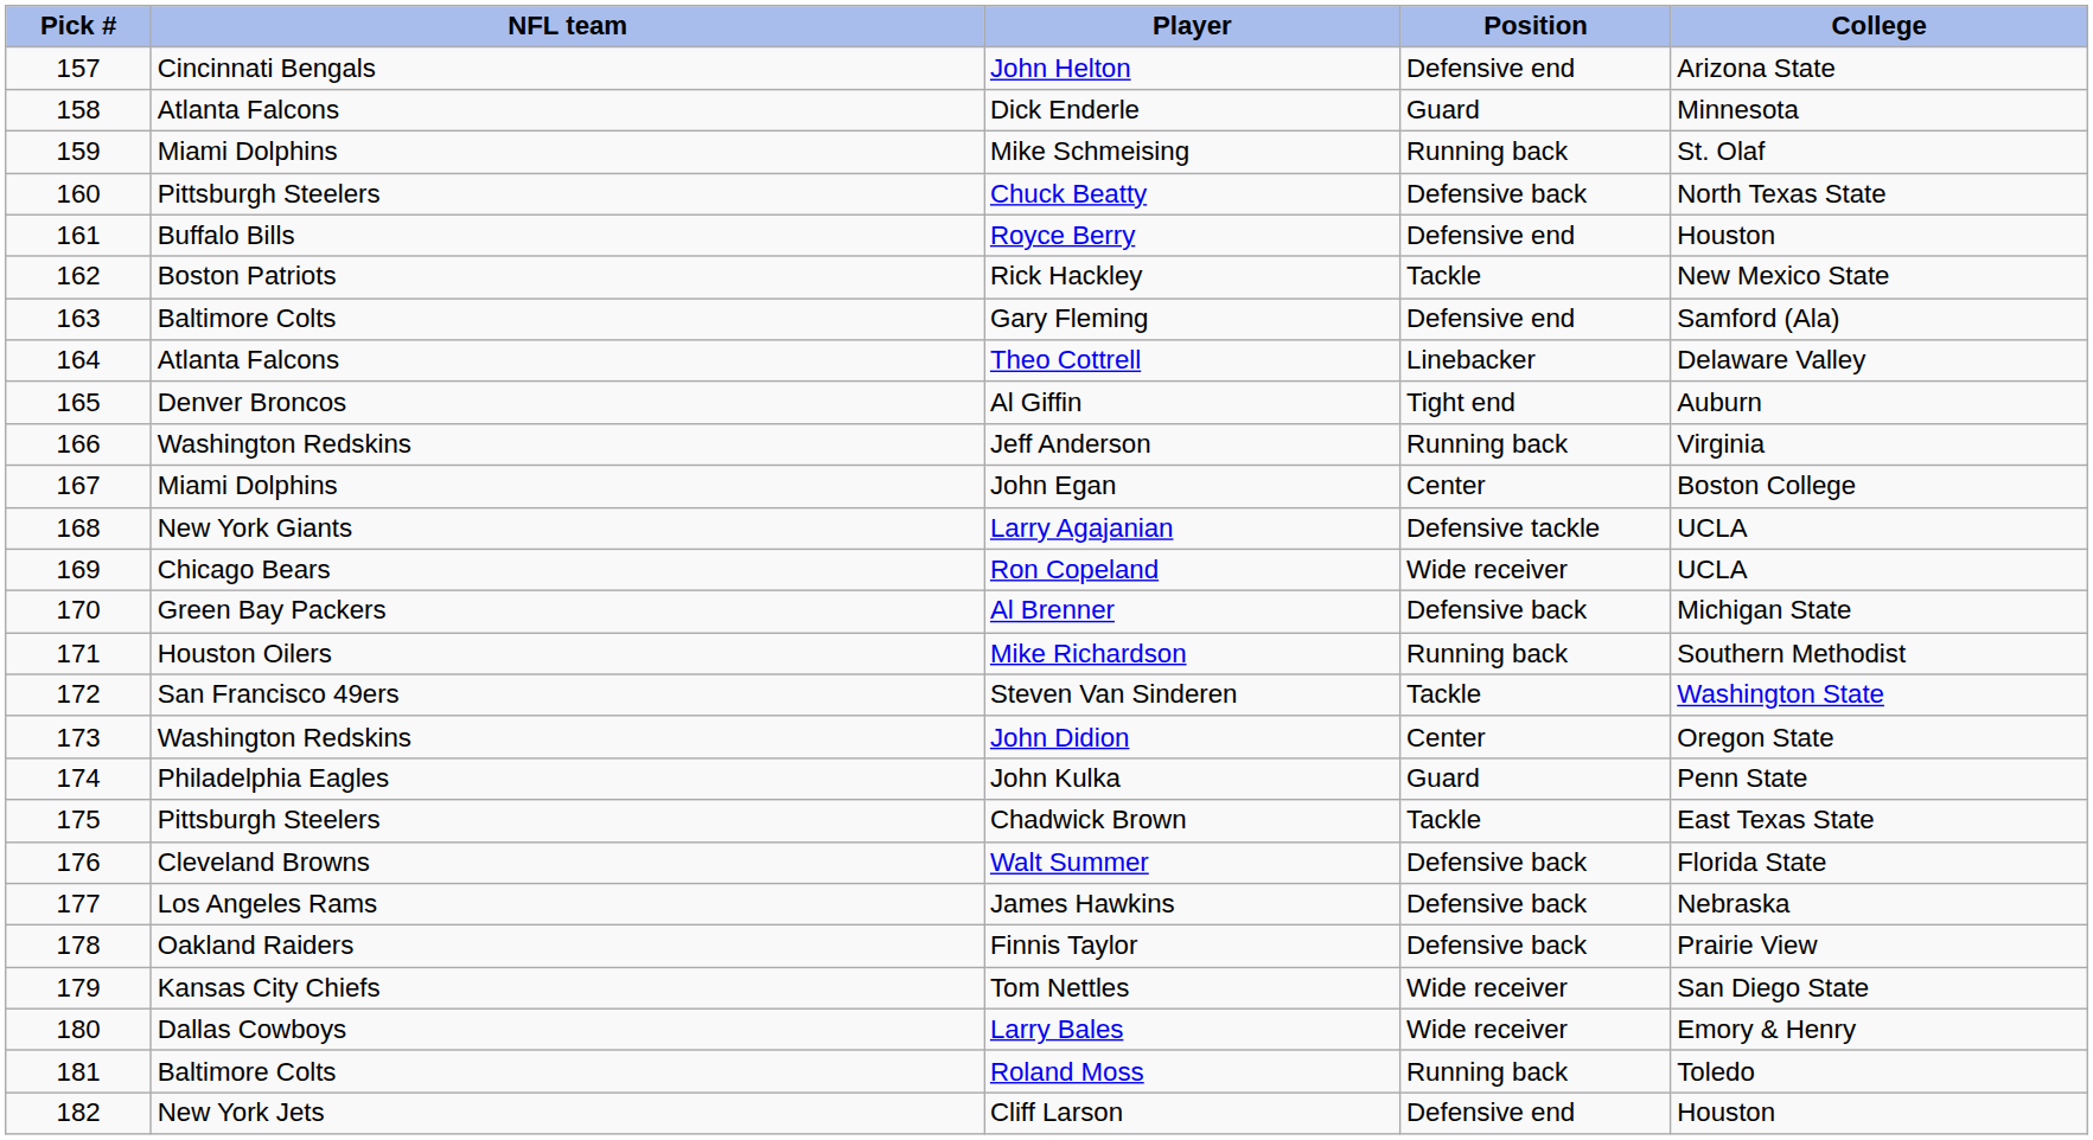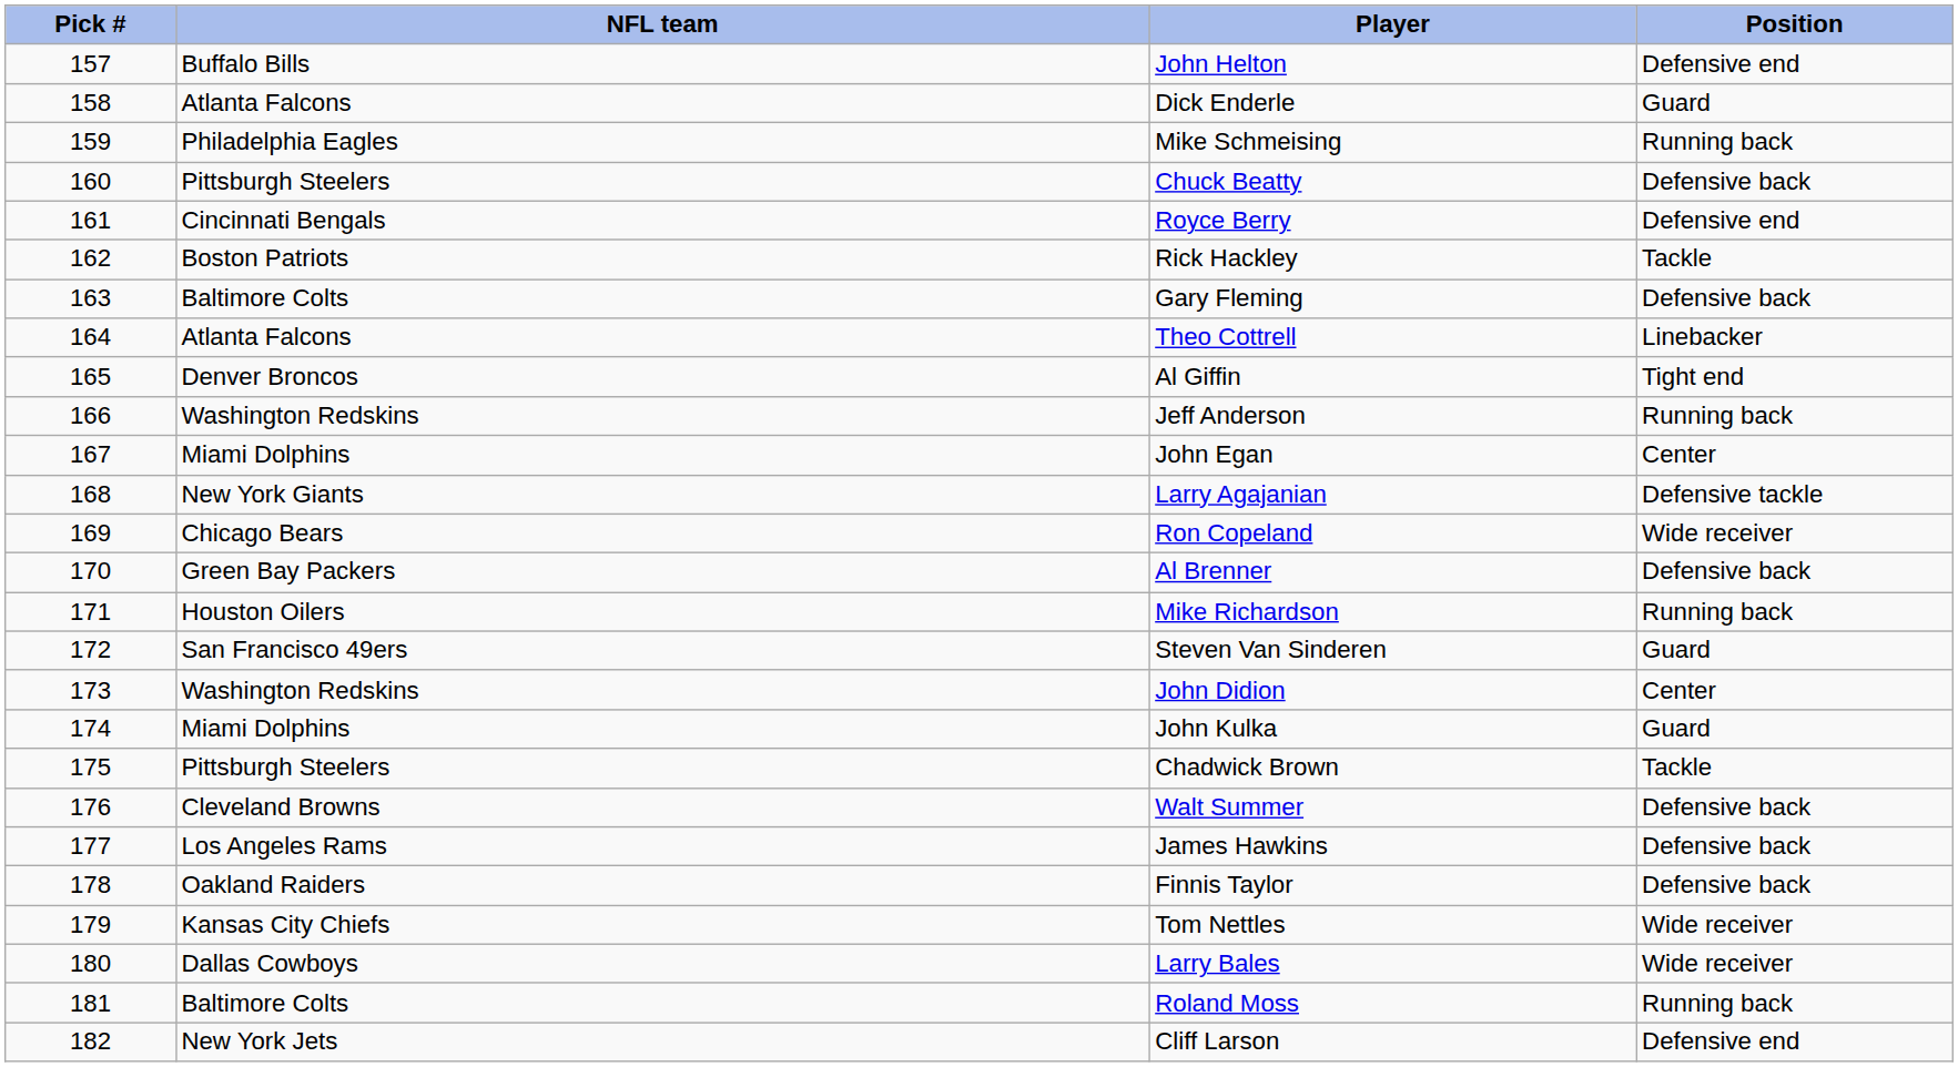- column: College | Arizona State | Minnesota | St. Olaf | North Texas State | Houston | New Mexico State | Samford (Ala) | Delaware Valley | Auburn | Virginia | Boston College | UCLA | UCLA | Michigan State | Southern Methodist | Washington State | Oregon State | Penn State | East Texas State | Florida State | Nebraska | Prairie View | San Diego State | Emory & Henry | Toledo | Houston
John Helton | NFL team: Cincinnati Bengals -> Buffalo Bills
Mike Schmeising | NFL team: Miami Dolphins -> Philadelphia Eagles
Royce Berry | NFL team: Buffalo Bills -> Cincinnati Bengals
Gary Fleming | Position: Defensive end -> Defensive back
Steven Van Sinderen | Position: Tackle -> Guard
John Kulka | NFL team: Philadelphia Eagles -> Miami Dolphins
